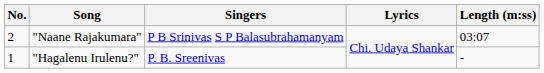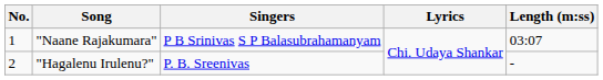"Naane Rajakumara" | No.: 2 -> 1
"Hagalenu Irulenu?" | No.: 1 -> 2
